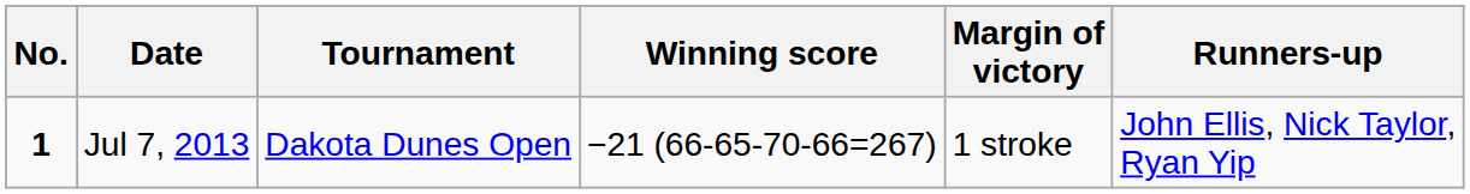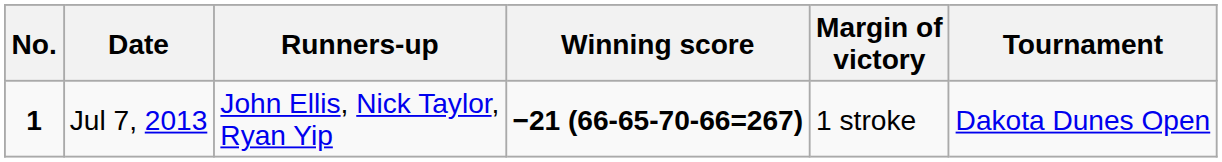columns swapped: Tournament <-> Runners-up
Jul 7, 2013 | Winning score: normal -> bold
